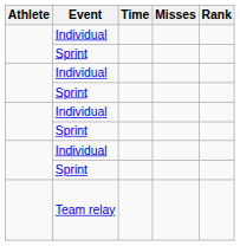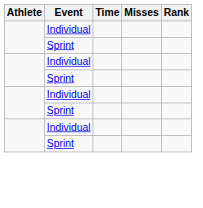- row: Team relay
